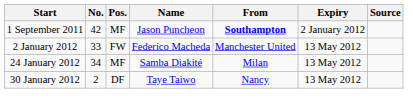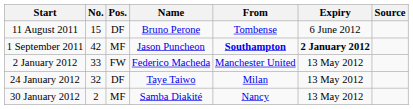+ row: 11 August 2011 | 15 | DF | Bruno Perone | Tombense | 6 June 2012
1 September 2011 | Expiry: normal -> bold
24 January 2012 | No.: 34 -> 32
24 January 2012 | Pos.: MF -> DF
24 January 2012 | Name: Samba Diakité -> Taye Taiwo
30 January 2012 | Pos.: DF -> MF
30 January 2012 | Name: Taye Taiwo -> Samba Diakité
